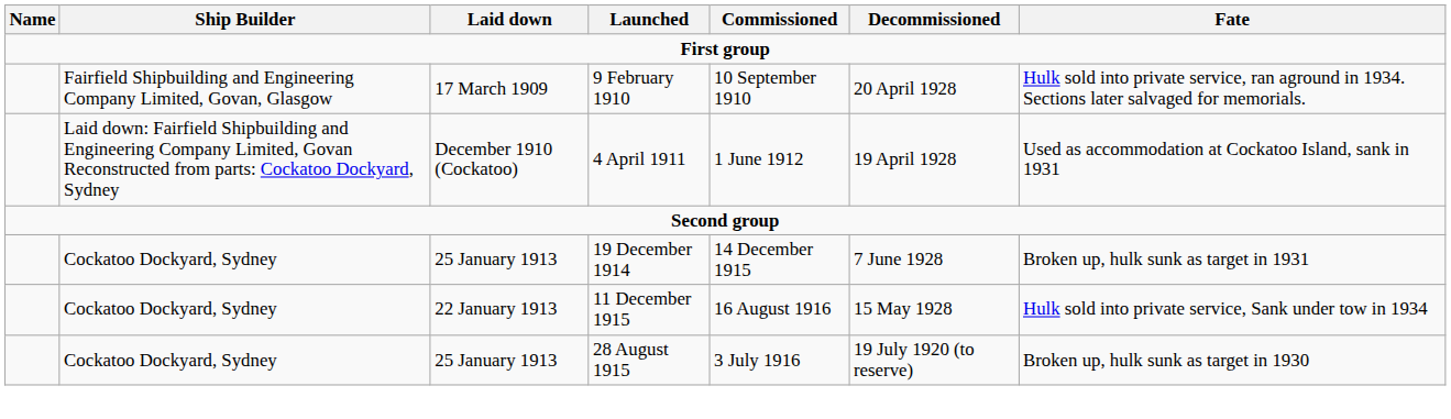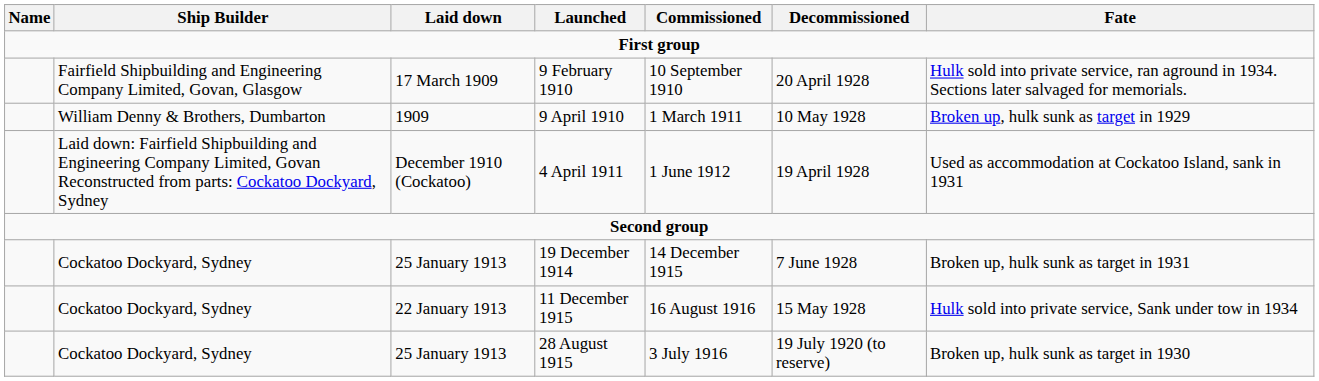+ row: William Denny & Brothers, Dumbarton | 1909 | 9 April 1910 | 1 March 1911 | 10 May 1928 | Broken up, hulk sunk as target in 1929
